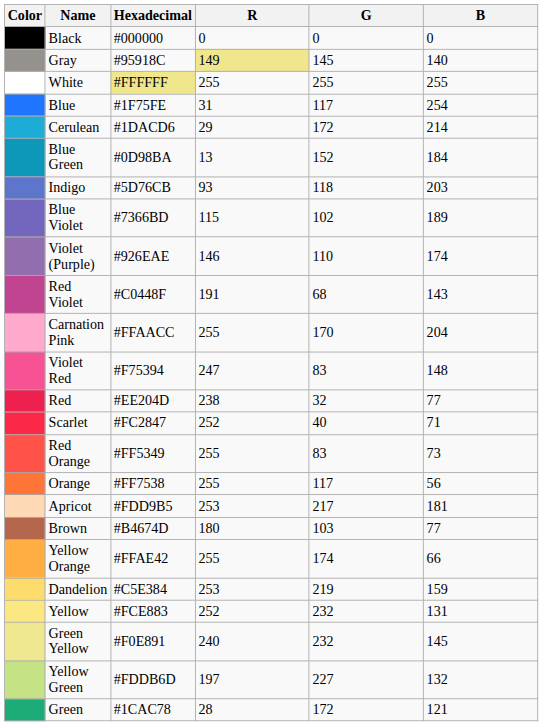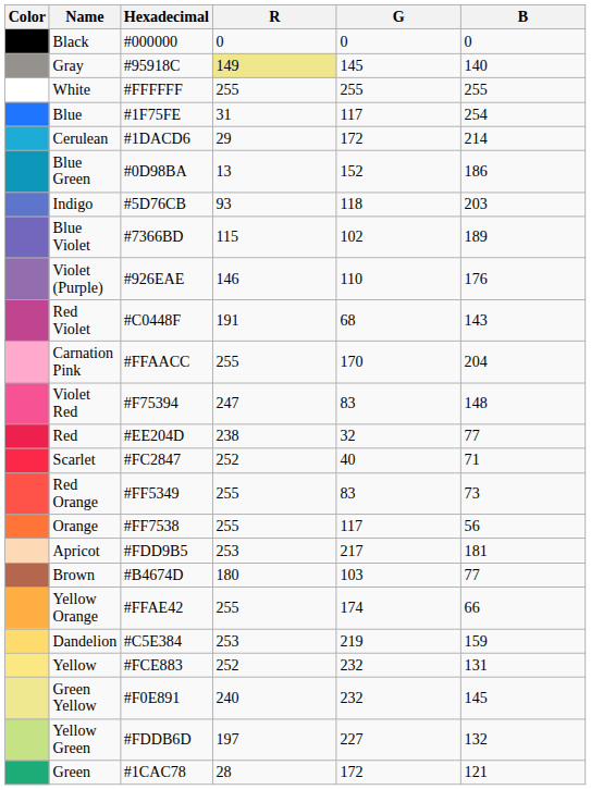White | Hexadecimal: khaki background -> no background
Blue Green | B: 184 -> 186
Violet (Purple) | B: 174 -> 176
